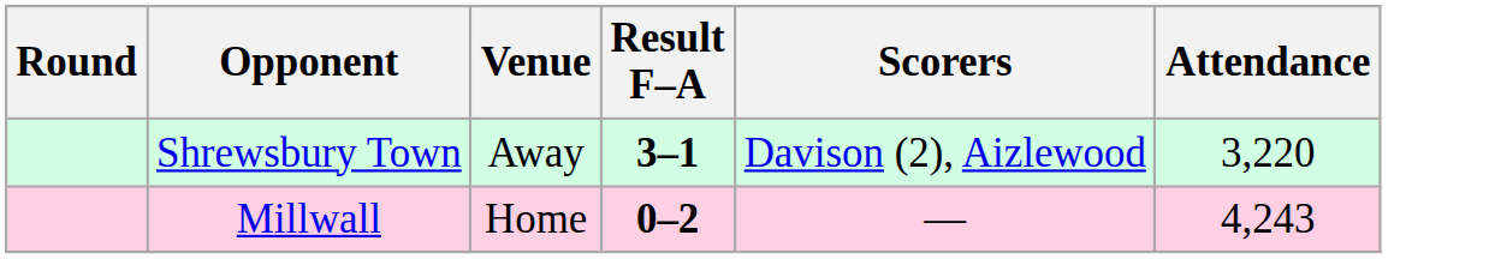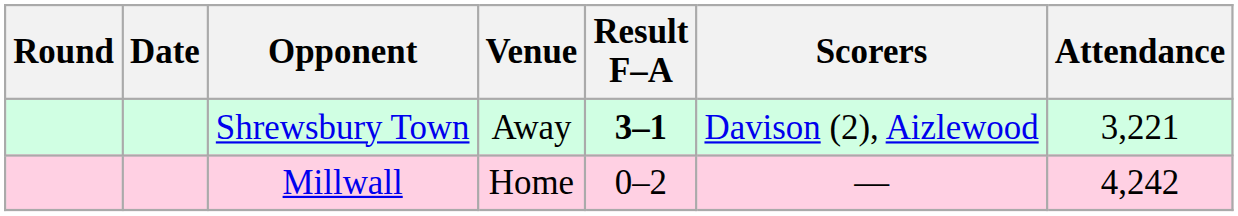+ column: Date
Shrewsbury Town | Attendance: 3,220 -> 3,221
Millwall | Result F–A: bold -> normal
Millwall | Attendance: 4,243 -> 4,242
